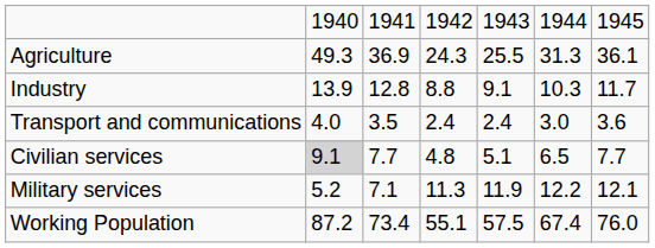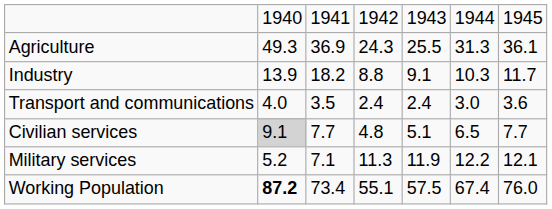Industry | column 3: 12.8 -> 18.2
Working Population | column 2: normal -> bold
